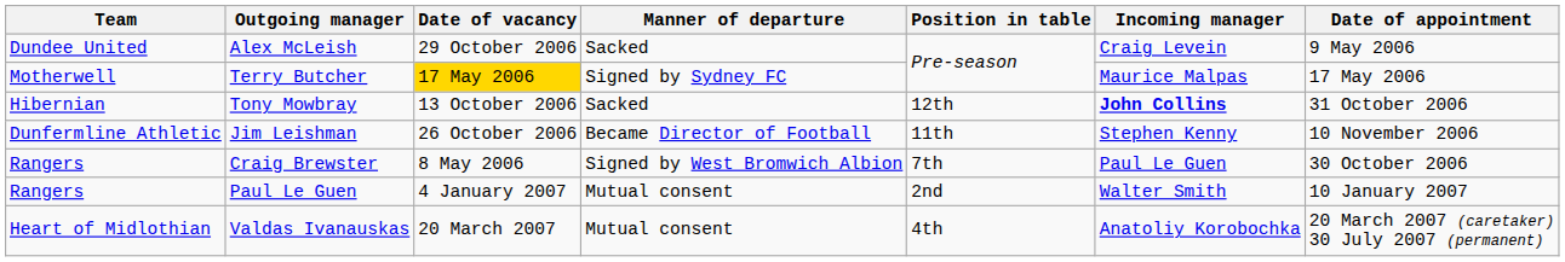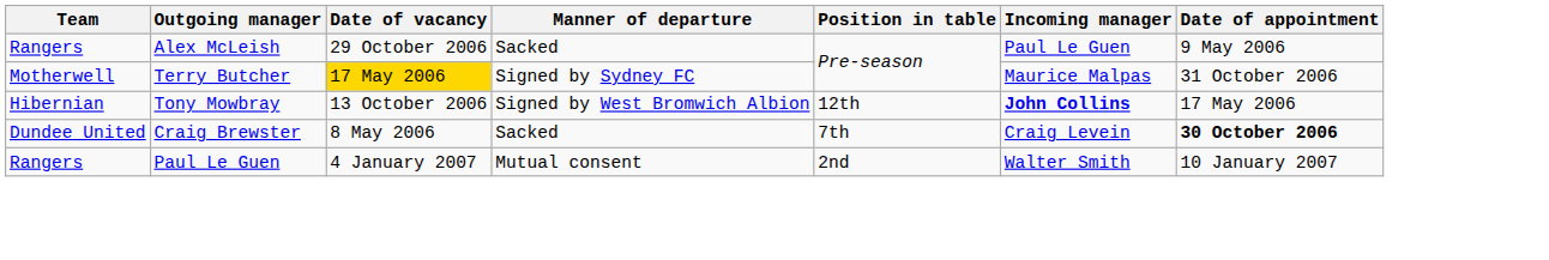Alex McLeish | Team: Dundee United -> Rangers
Alex McLeish | Incoming manager: Craig Levein -> Paul Le Guen
Terry Butcher | Date of appointment: 17 May 2006 -> 31 October 2006
Tony Mowbray | Manner of departure: Sacked -> Signed by West Bromwich Albion
Tony Mowbray | Date of appointment: 31 October 2006 -> 17 May 2006
- row: Dunfermline Athletic | Jim Leishman | 26 October 2006 | Became Director of Football | 11th | Stephen Kenny | 10 November 2006
Craig Brewster | Team: Rangers -> Dundee United
Craig Brewster | Manner of departure: Signed by West Bromwich Albion -> Sacked
Craig Brewster | Incoming manager: Paul Le Guen -> Craig Levein
Craig Brewster | Date of appointment: normal -> bold
- row: Heart of Midlothian | Valdas Ivanauskas | 20 March 2007 | Mutual consent | 4th | Anatoliy Korobochka | 20 March 2007 (caretaker) 30 July 2007 (permanent)
